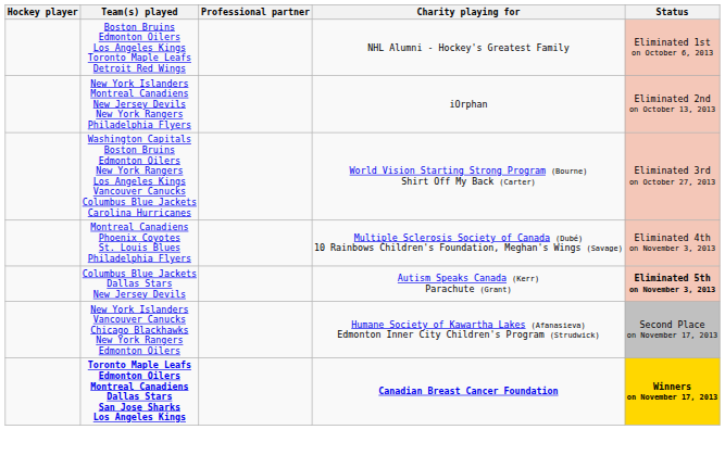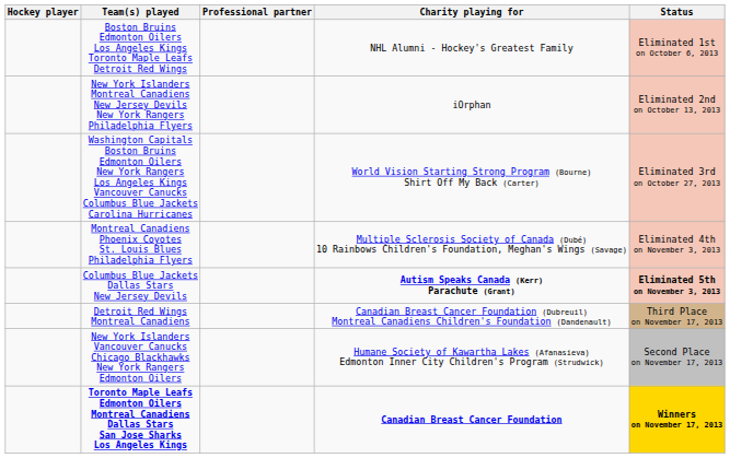Columbus Blue Jackets Dallas Stars New Jersey Devils | Charity playing for: normal -> bold
+ row: Detroit Red Wings Montreal Canadiens | Canadian Breast Cancer Foundation (Dubreuil) Montreal Canadiens Children's Foundation (Dandenault) | Third Place on November 17, 2013
